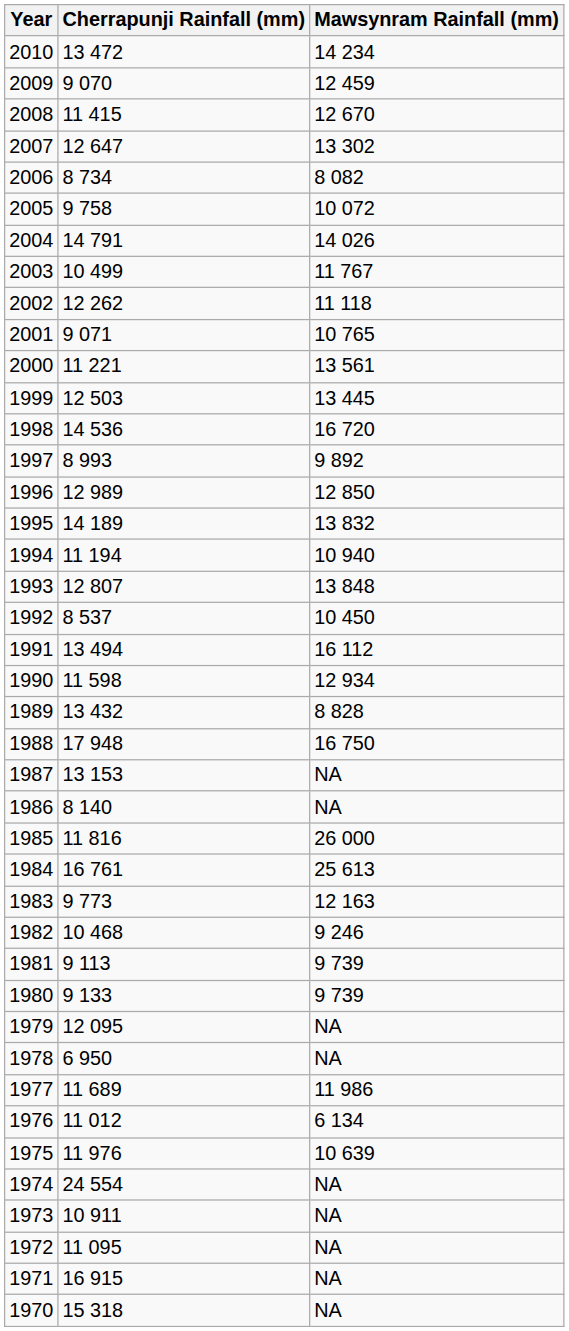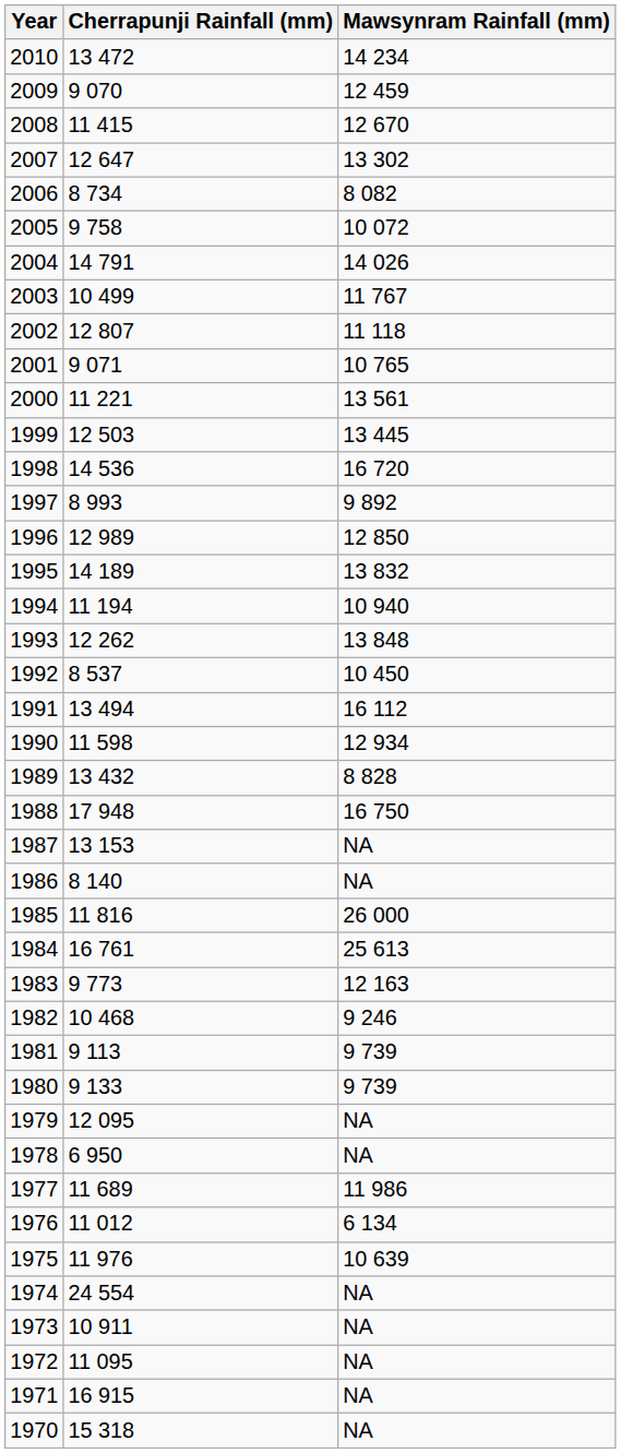2002 | Cherrapunji Rainfall (mm): 12 262 -> 12 807
1993 | Cherrapunji Rainfall (mm): 12 807 -> 12 262
